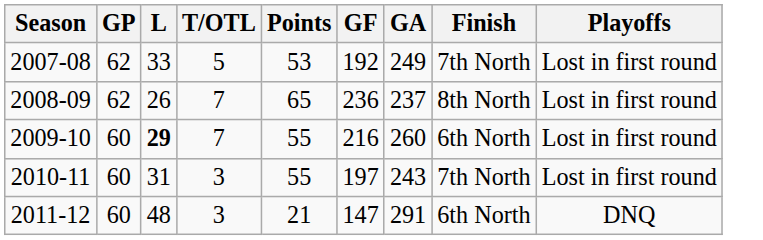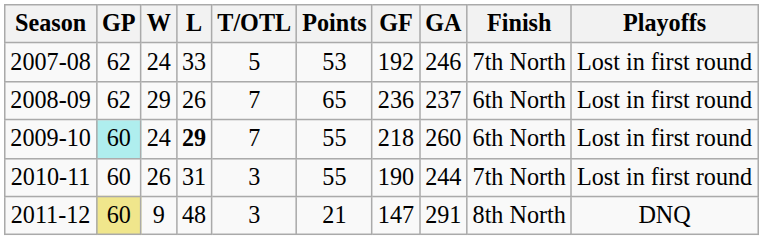+ column: W | 24 | 29 | 24 | 26 | 9
2007-08 | GA: 249 -> 246
2008-09 | Finish: 8th North -> 6th North
2009-10 | GP: no background -> paleturquoise background
2009-10 | GF: 216 -> 218
2010-11 | GF: 197 -> 190
2010-11 | GA: 243 -> 244
2011-12 | GP: no background -> khaki background
2011-12 | Finish: 6th North -> 8th North
